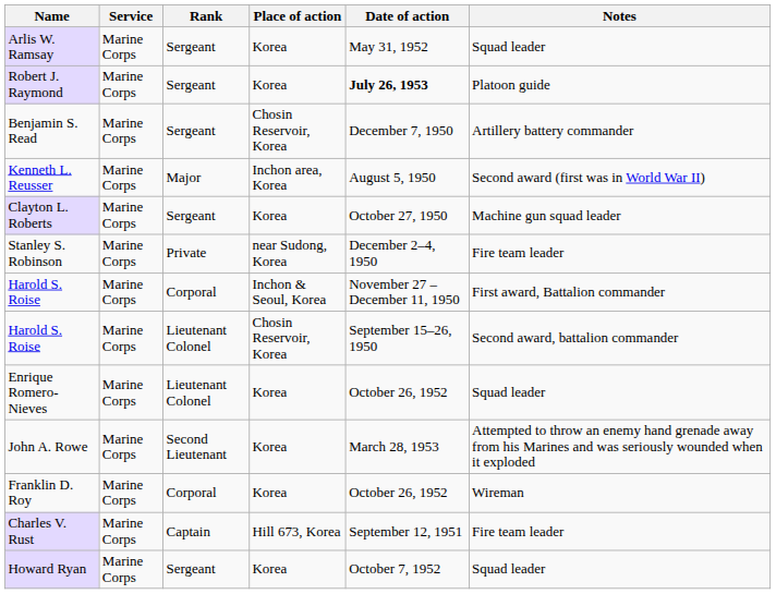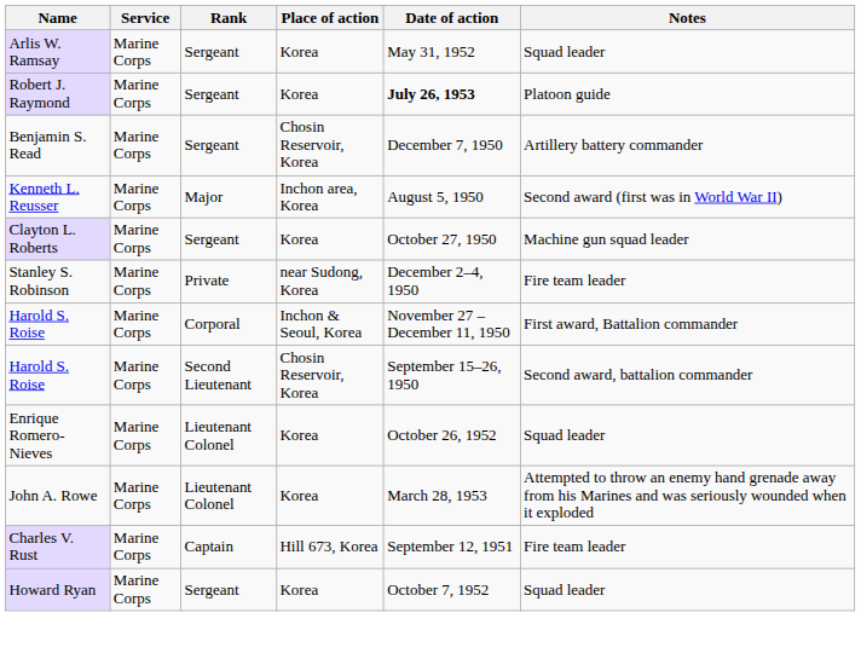Harold S. Roise / Chosin Reservoir, Korea | Rank: Lieutenant Colonel -> Second Lieutenant
John A. Rowe | Rank: Second Lieutenant -> Lieutenant Colonel
- row: Franklin D. Roy | Marine Corps | Corporal | Korea | October 26, 1952 | Wireman
